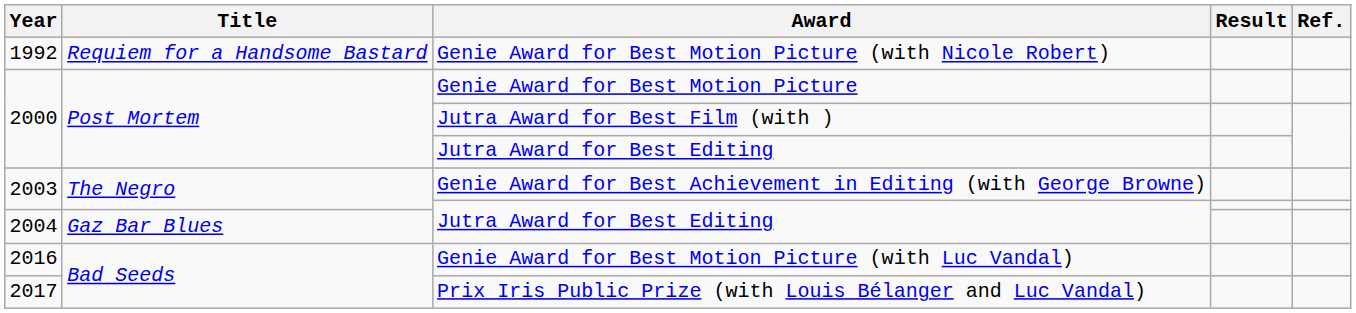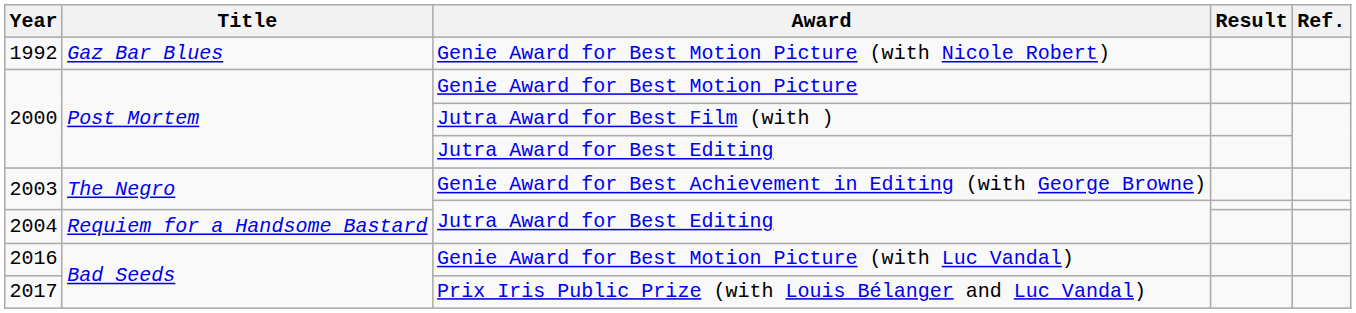Genie Award for Best Motion Picture (with Nicole Robert) | Title: Requiem for a Handsome Bastard -> Gaz Bar Blues
2004 / Jutra Award for Best Editing | Title: Gaz Bar Blues -> Requiem for a Handsome Bastard
